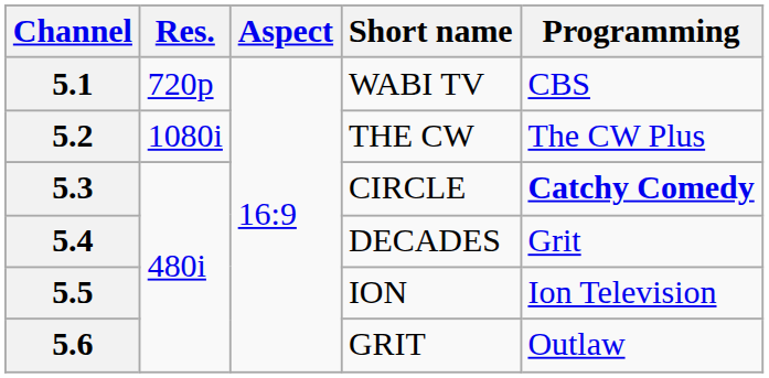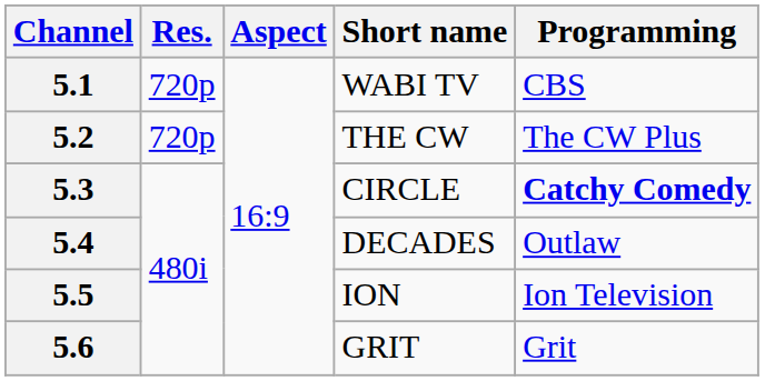5.2 | Res.: 1080i -> 720p
5.4 | Programming: Grit -> Outlaw
5.6 | Programming: Outlaw -> Grit
